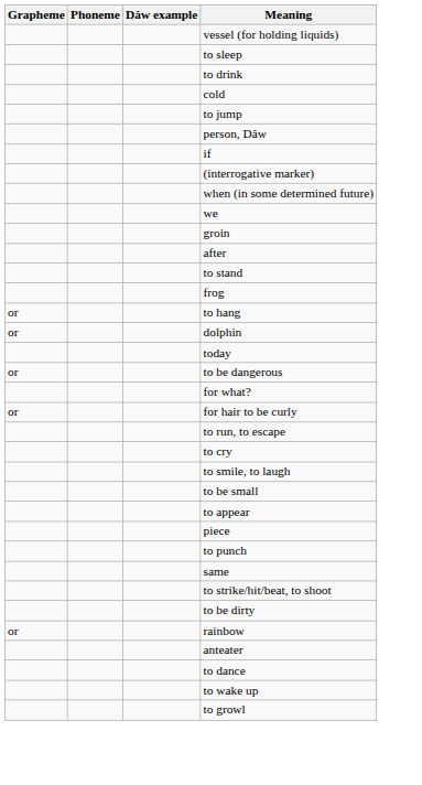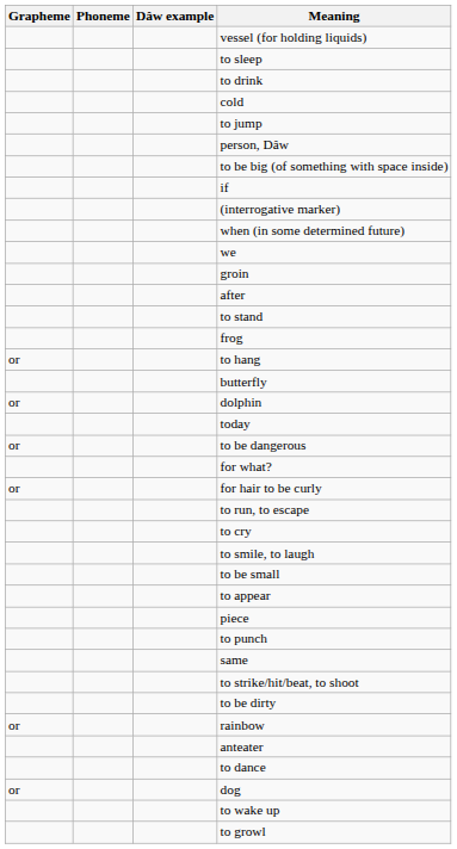+ row: to be big (of something with space inside)
+ row: butterfly
+ row: or | dog
